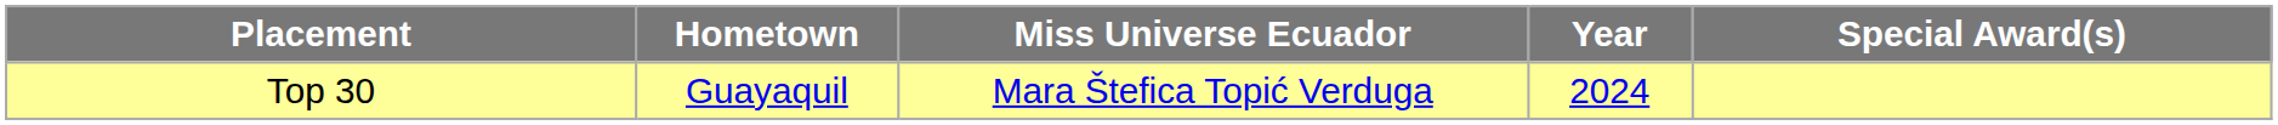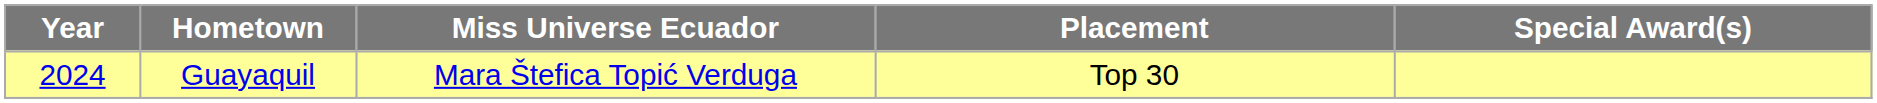columns swapped: Year <-> Placement
